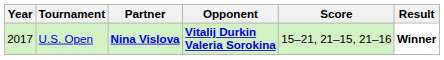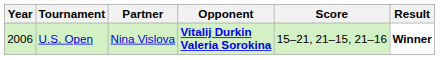U.S. Open | Year: 2017 -> 2006
U.S. Open | Partner: bold -> normal
